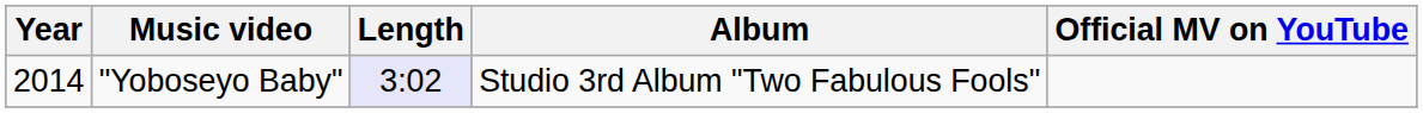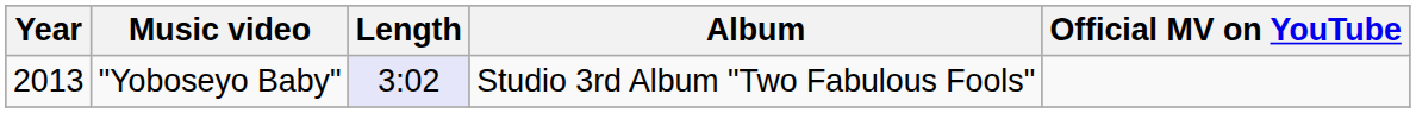"Yoboseyo Baby" | Year: 2014 -> 2013
